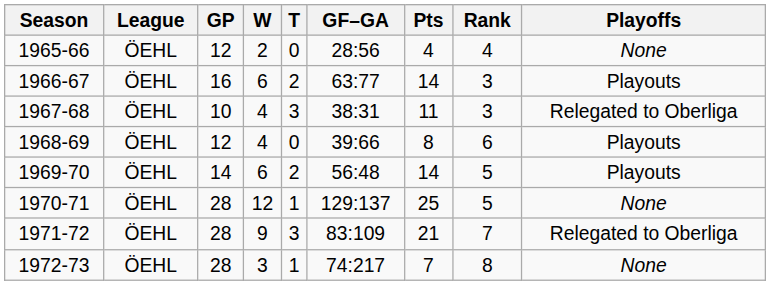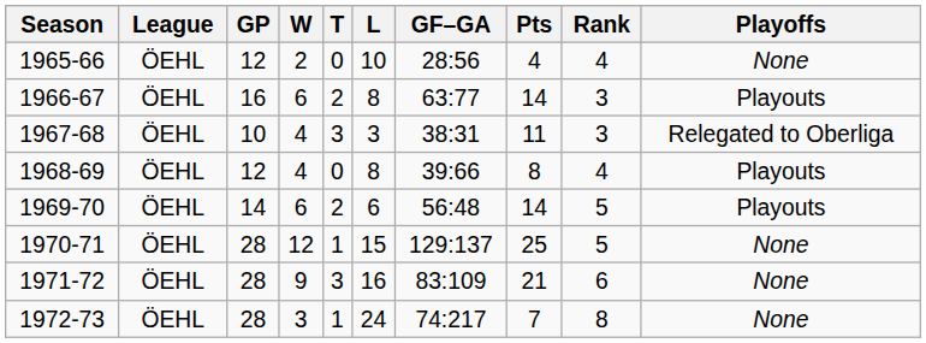+ column: L | 10 | 8 | 3 | 8 | 6 | 15 | 16 | 24
1968-69 | Rank: 6 -> 4
1971-72 | Rank: 7 -> 6
1971-72 | Playoffs: Relegated to Oberliga -> None
